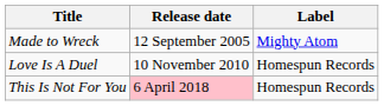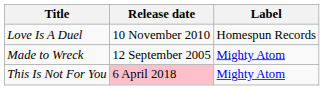rows swapped: Made to Wreck <-> Love Is A Duel
This Is Not For You | Label: Homespun Records -> Mighty Atom
